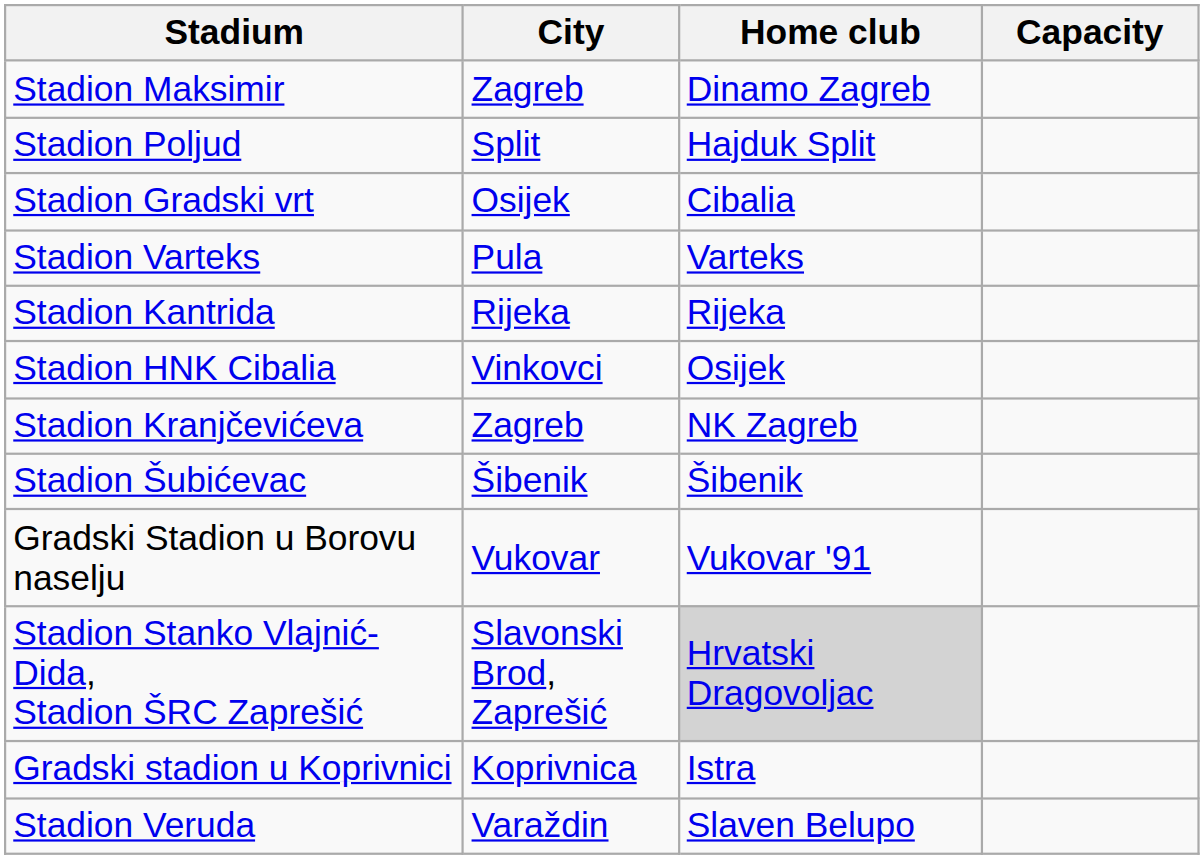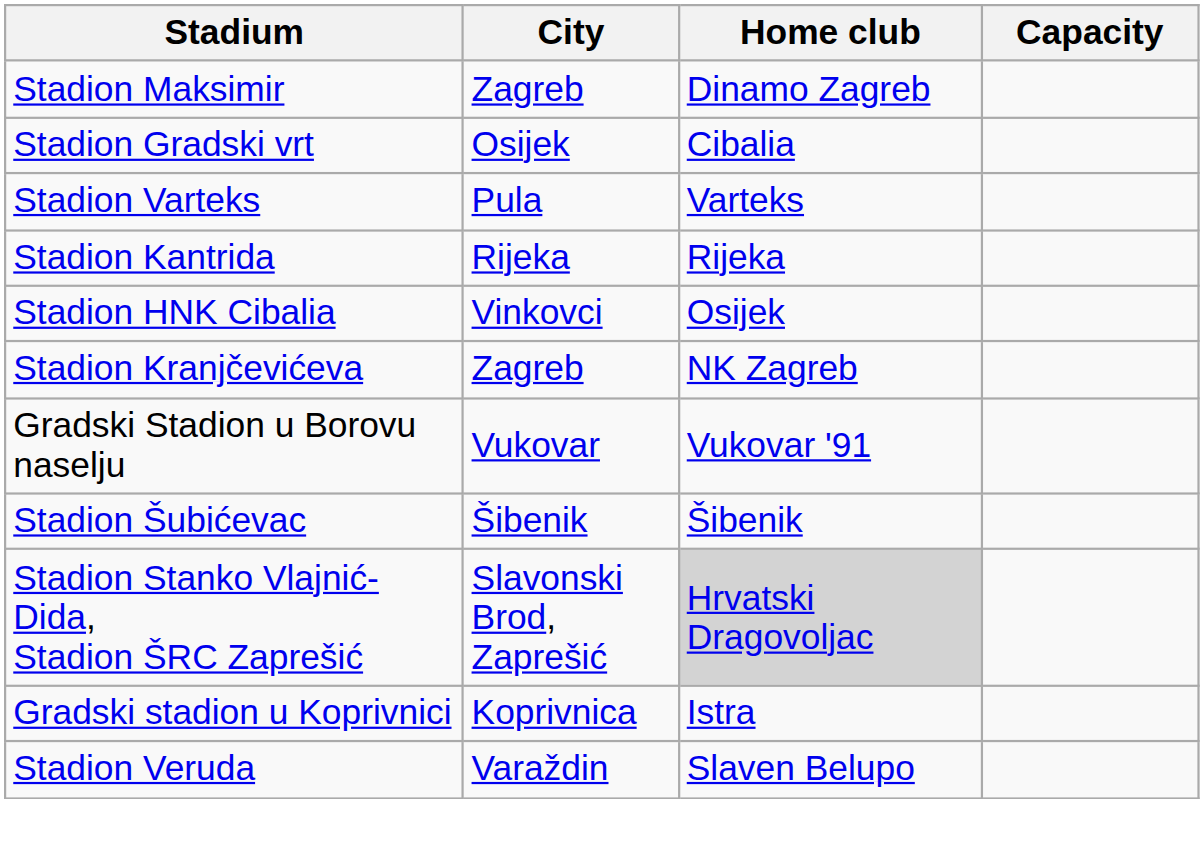- row: Stadion Poljud | Split | Hajduk Split
rows swapped: Stadion Šubićevac <-> Gradski Stadion u Borovu naselju
